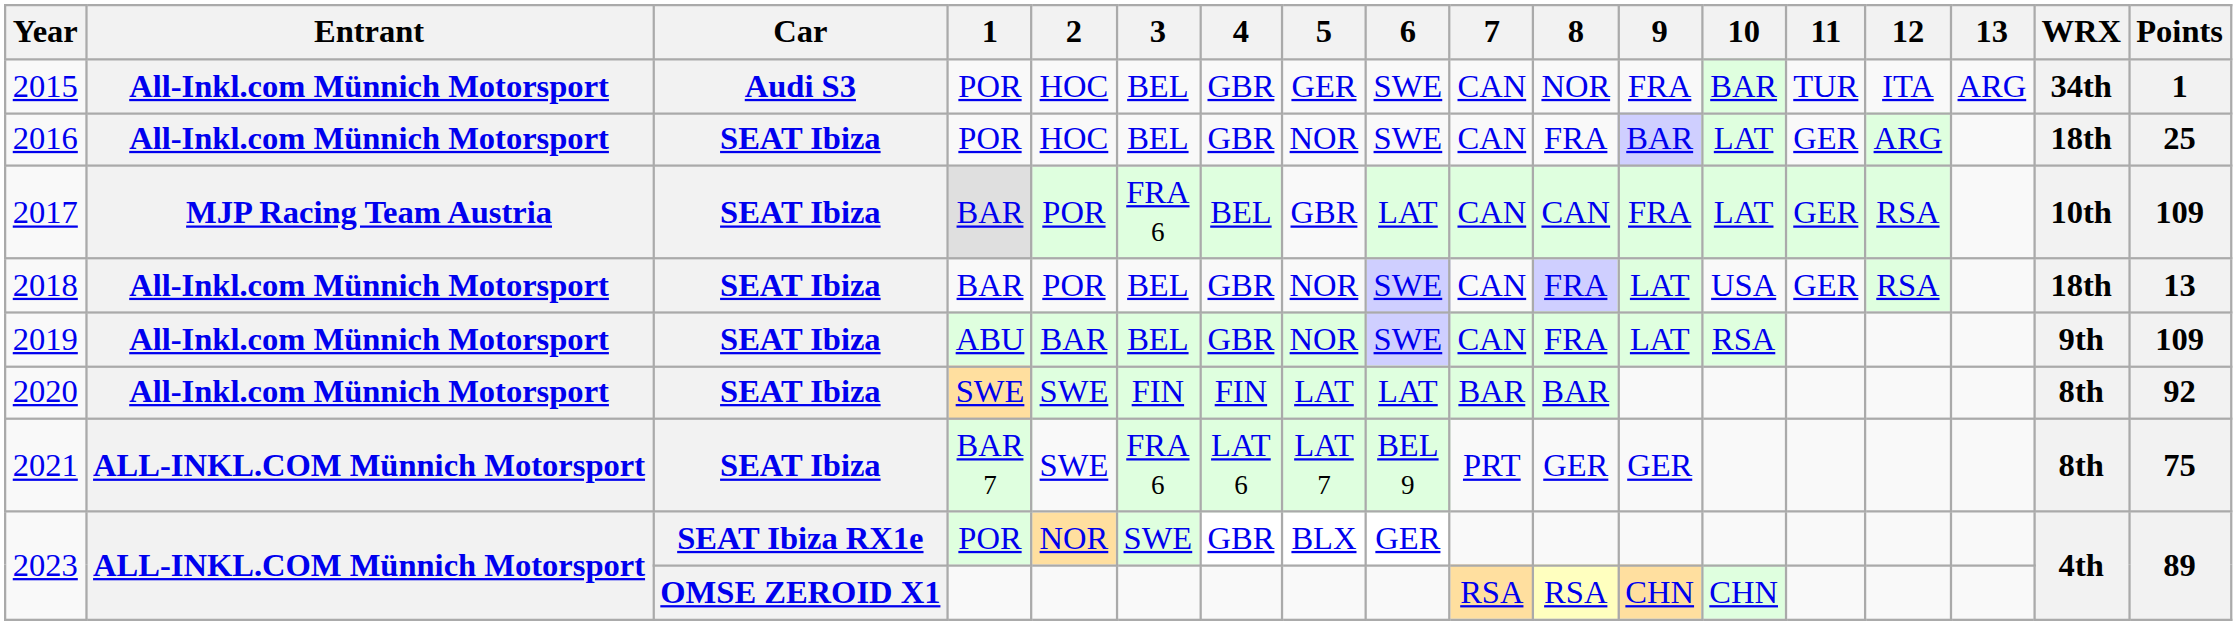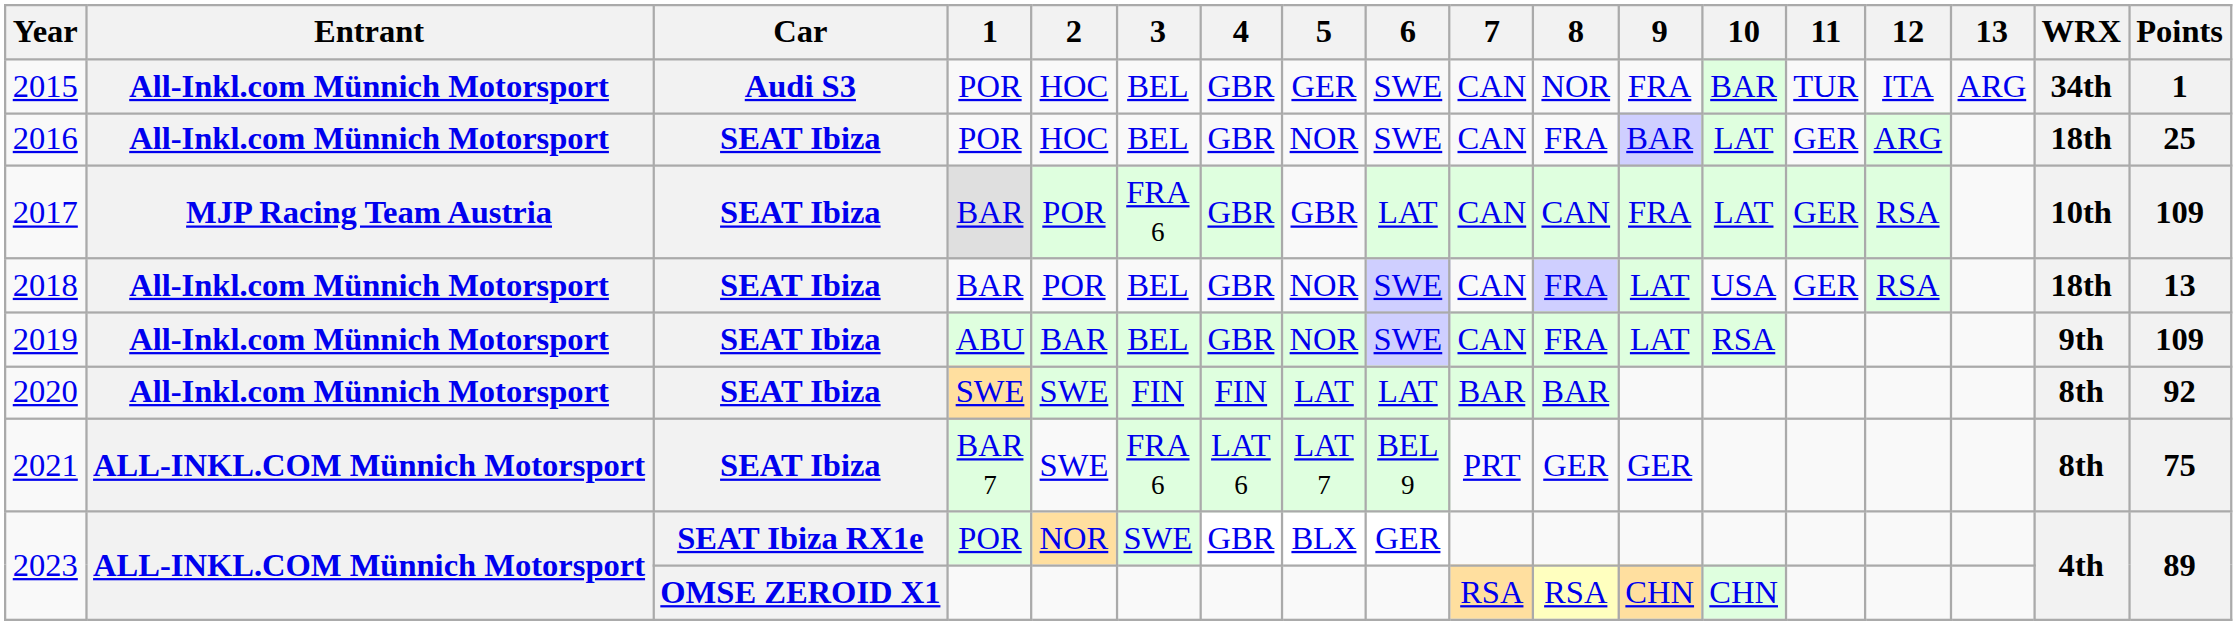2017 | 4: BEL -> GBR
